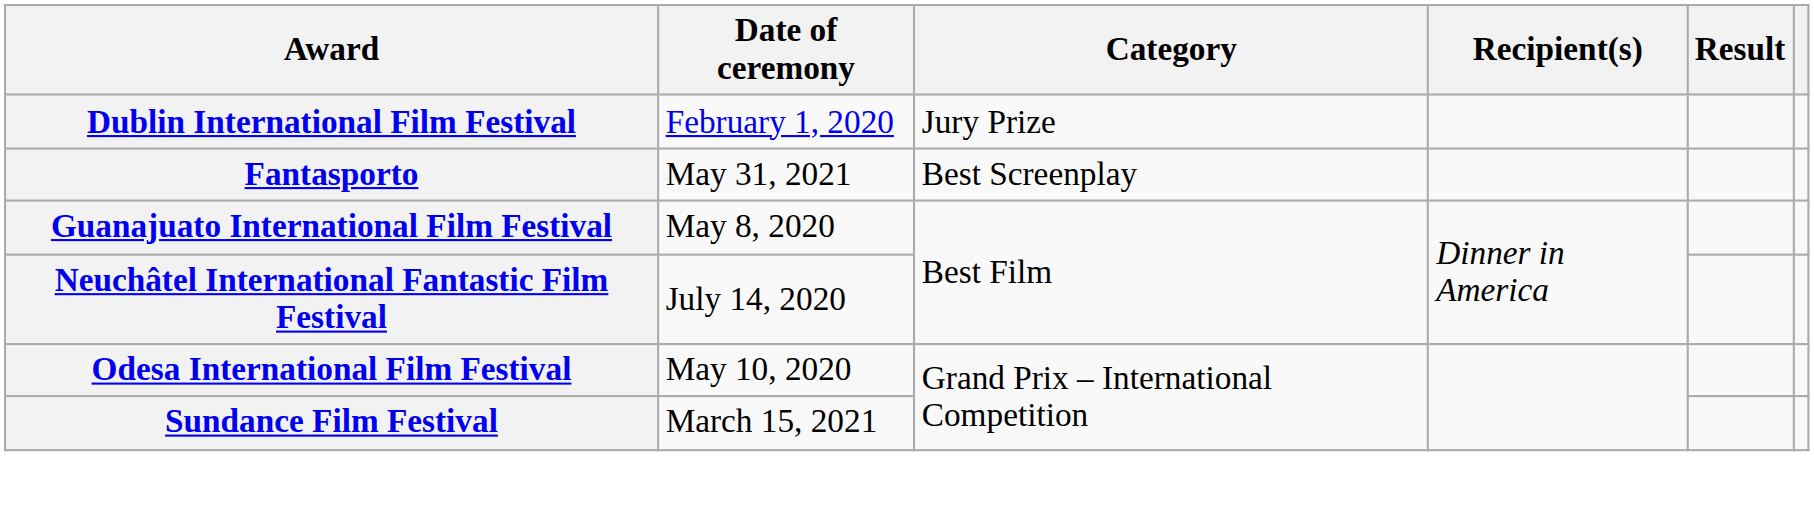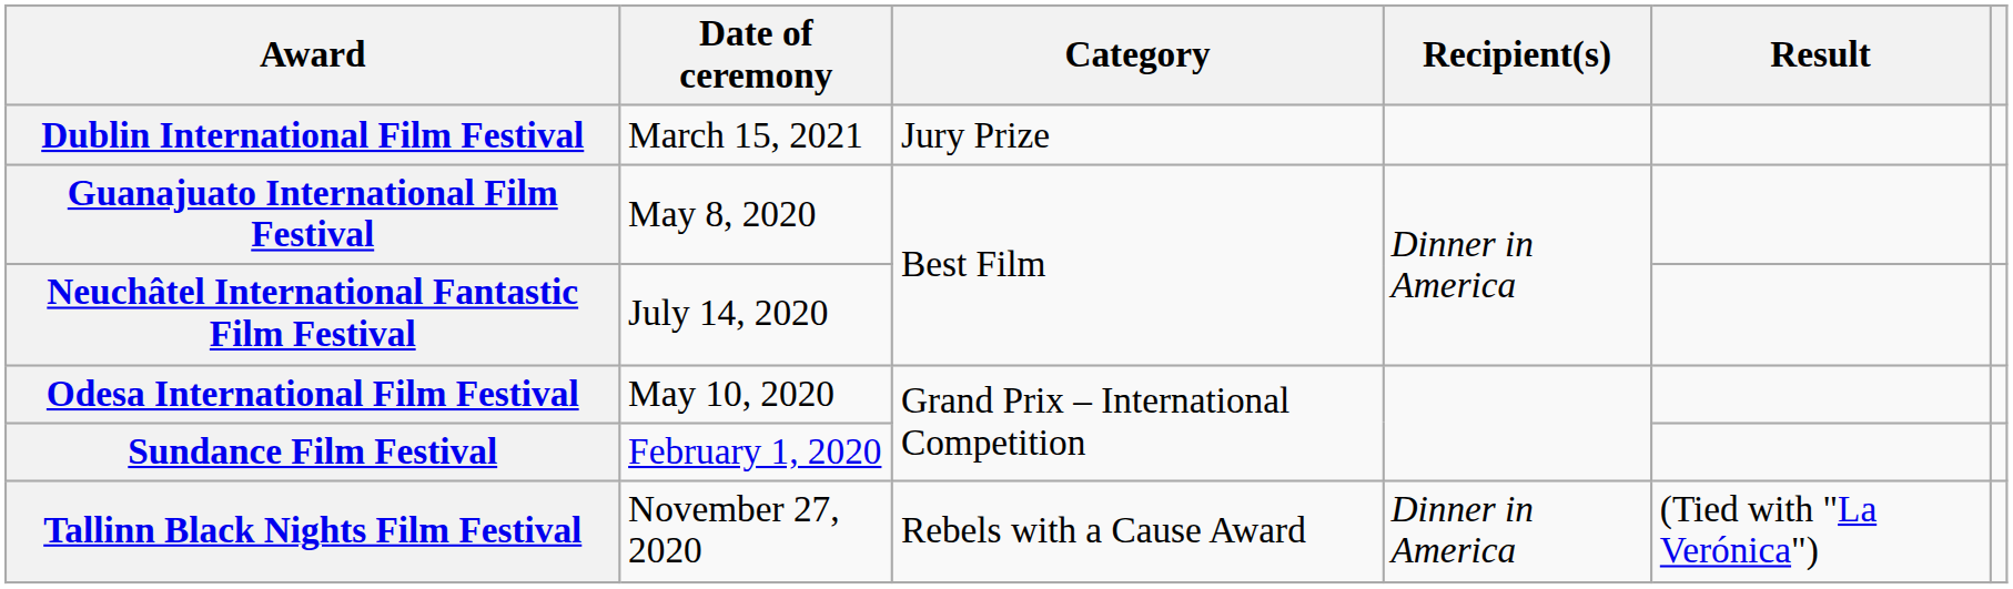Dublin International Film Festival | Date of ceremony: February 1, 2020 -> March 15, 2021
- row: Fantasporto | May 31, 2021 | Best Screenplay
Sundance Film Festival | Date of ceremony: March 15, 2021 -> February 1, 2020
+ row: Tallinn Black Nights Film Festival | November 27, 2020 | Rebels with a Cause Award | Dinner in America | (Tied with "La Verónica")
